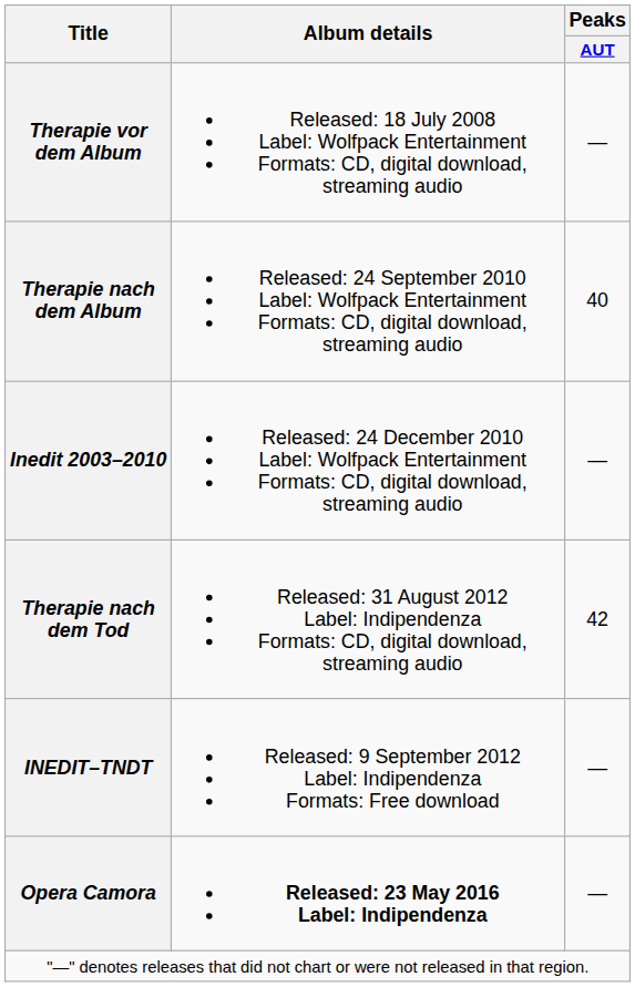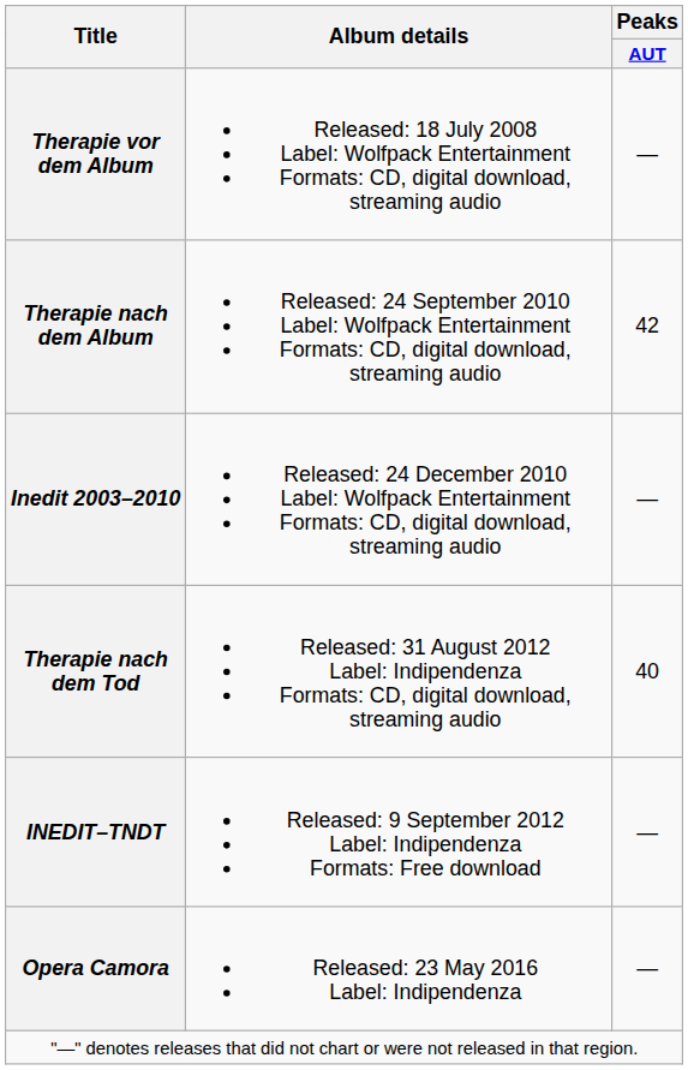Therapie nach dem Album | Peaks / AUT: 40 -> 42
Therapie nach dem Tod | Peaks / AUT: 42 -> 40
Opera Camora | Album details: bold -> normal
